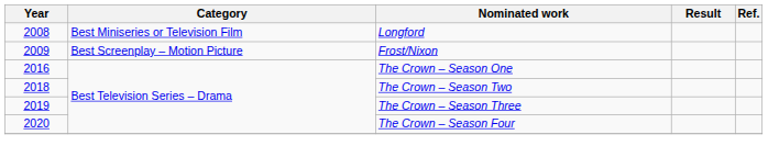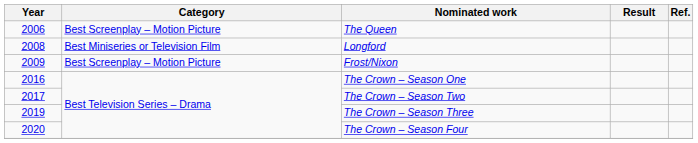+ row: 2006 | Best Screenplay – Motion Picture | The Queen
The Crown – Season Two | Year: 2018 -> 2017
